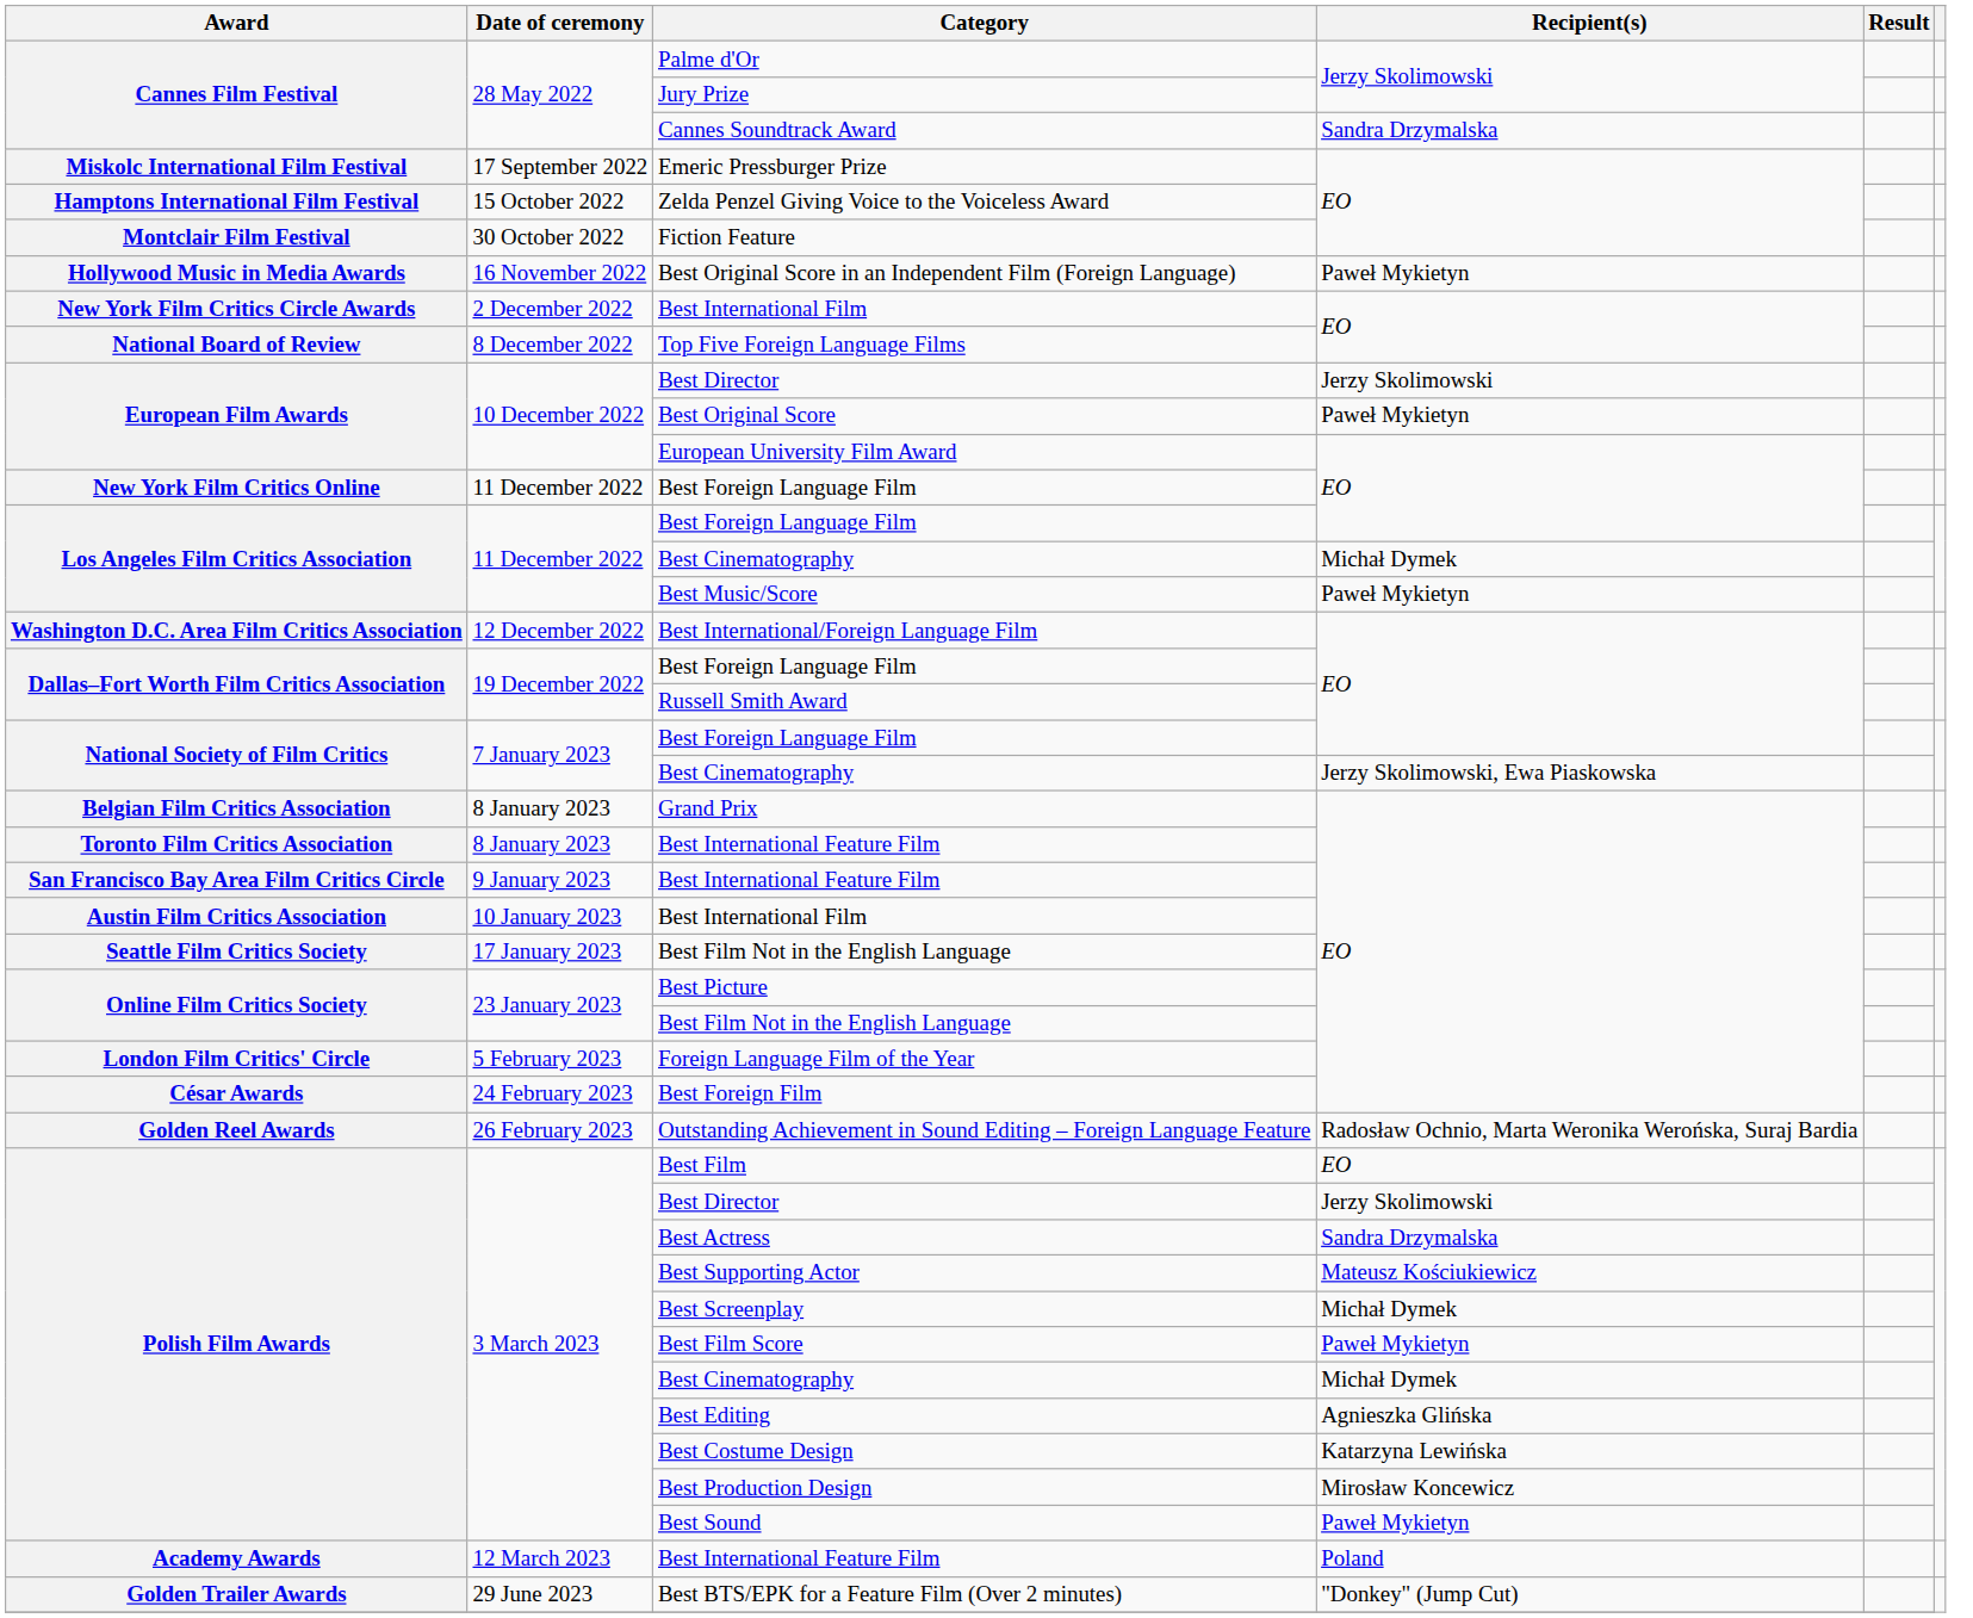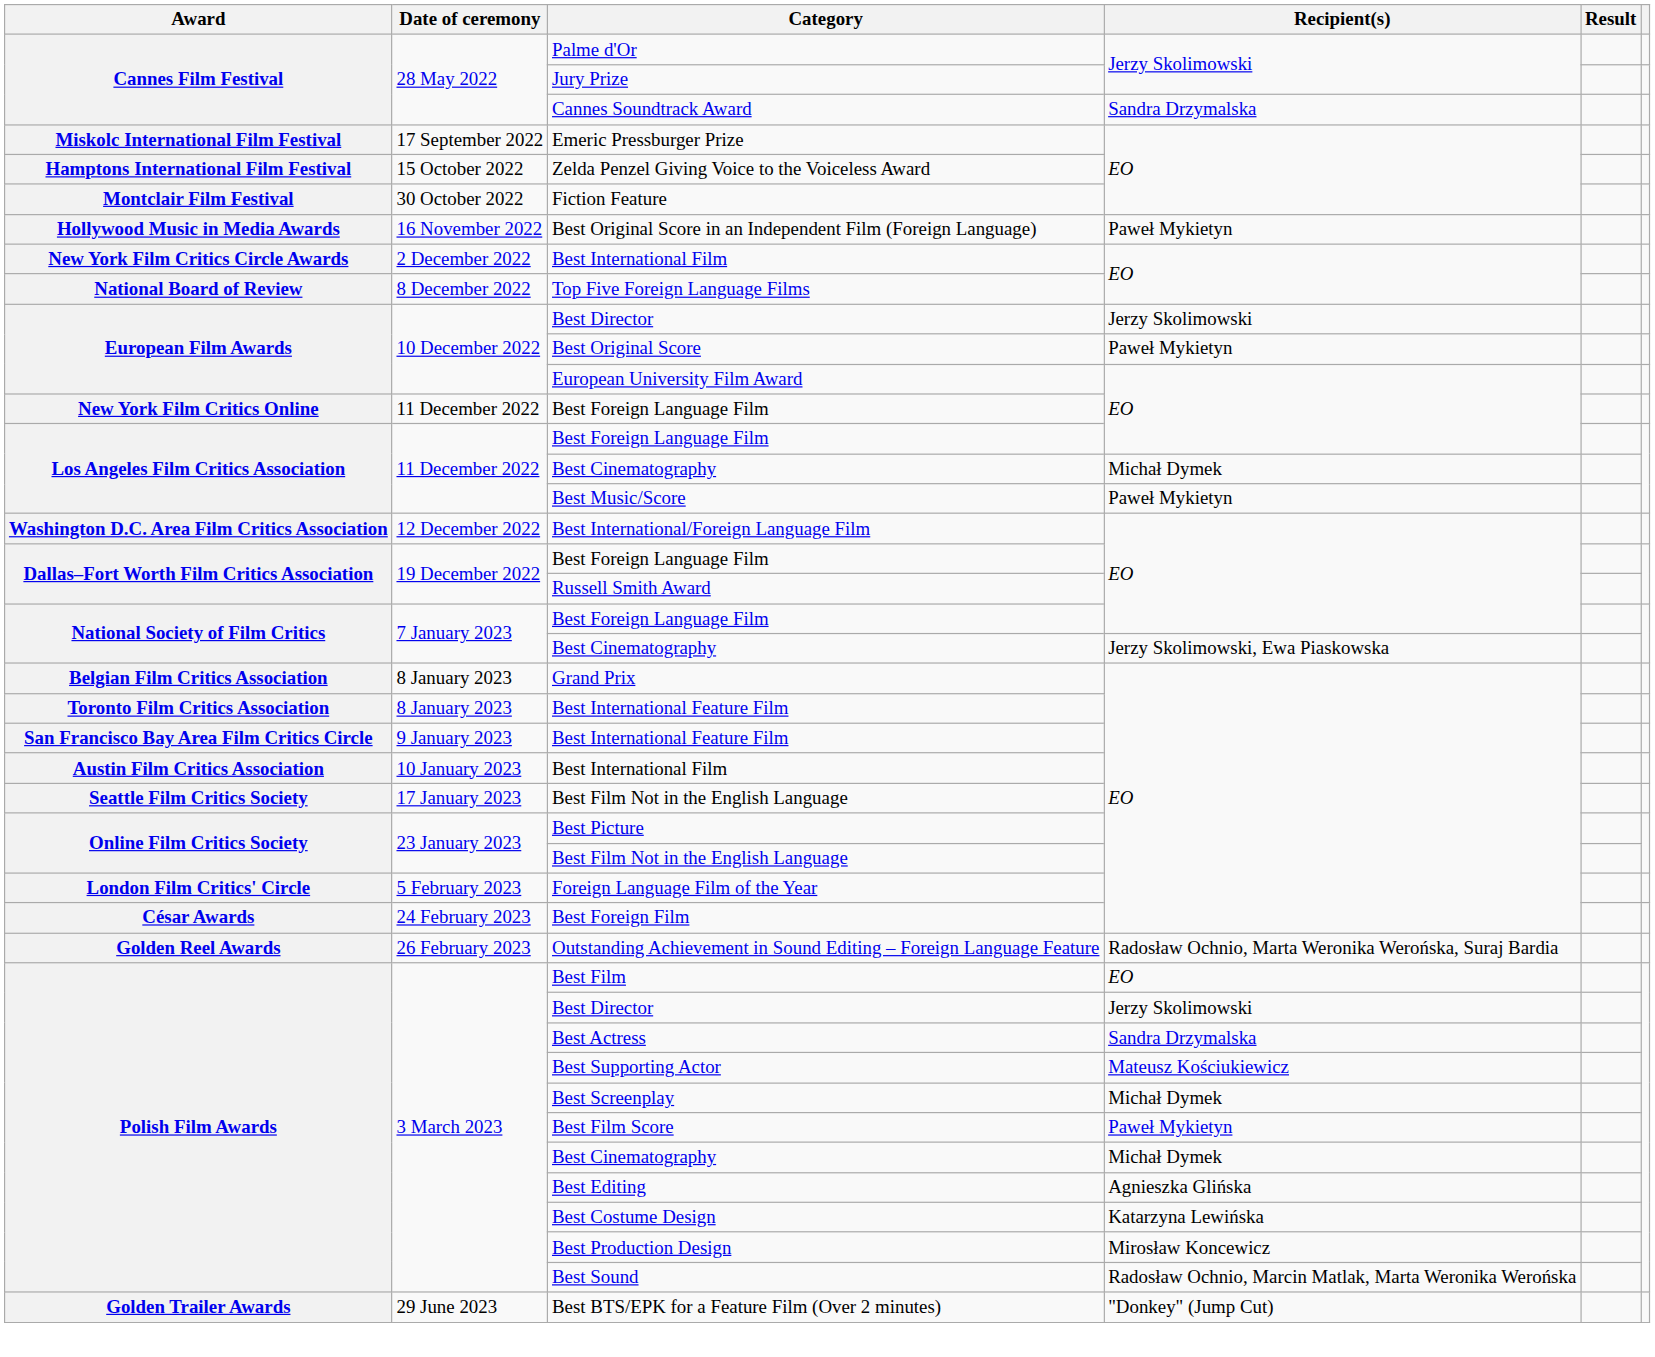Best Sound | Recipient(s): Paweł Mykietyn -> Radosław Ochnio, Marcin Matlak, Marta Weronika Werońska
- row: Academy Awards | 12 March 2023 | Best International Feature Film | Poland
